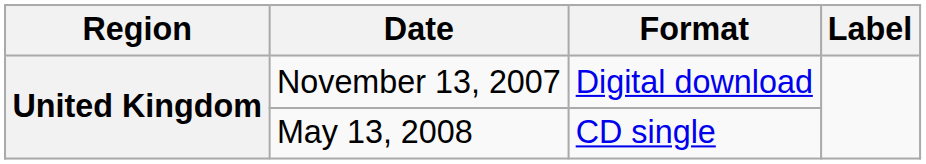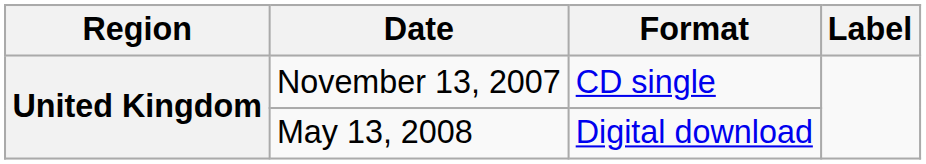November 13, 2007 | Format: Digital download -> CD single
May 13, 2008 | Format: CD single -> Digital download
